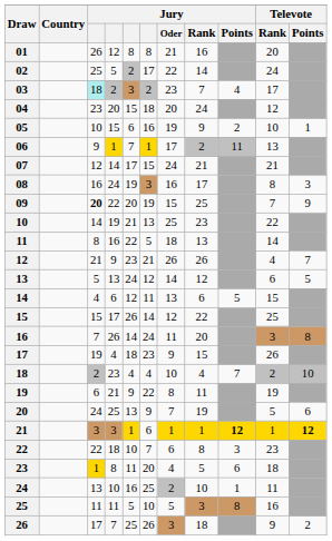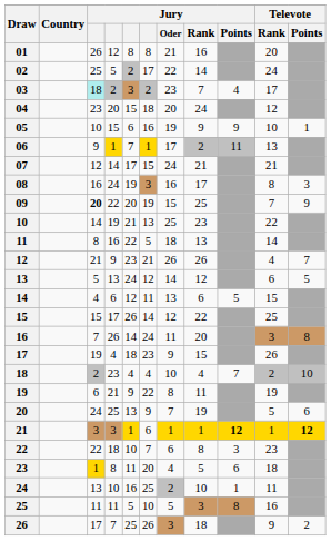05 | Jury / Points: 2 -> 9
